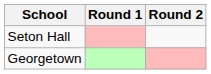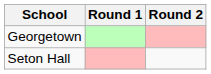rows swapped: Georgetown <-> Seton Hall
